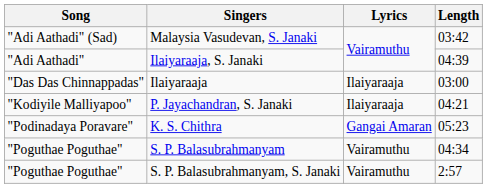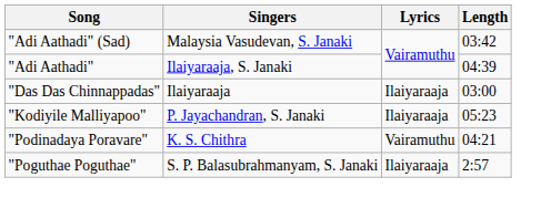P. Jayachandran, S. Janaki | Length: 04:21 -> 05:23
K. S. Chithra | Lyrics: Gangai Amaran -> Vairamuthu
K. S. Chithra | Length: 05:23 -> 04:21
- row: "Poguthae Poguthae" | S. P. Balasubrahmanyam | Vairamuthu | 04:34
S. P. Balasubrahmanyam, S. Janaki | Lyrics: Vairamuthu -> Ilaiyaraaja
